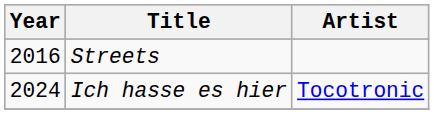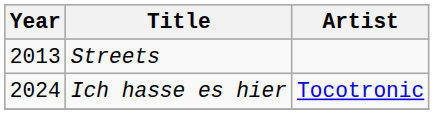Streets | Year: 2016 -> 2013
